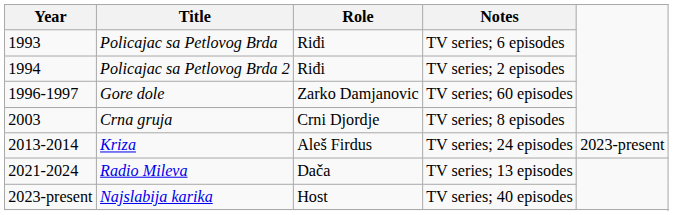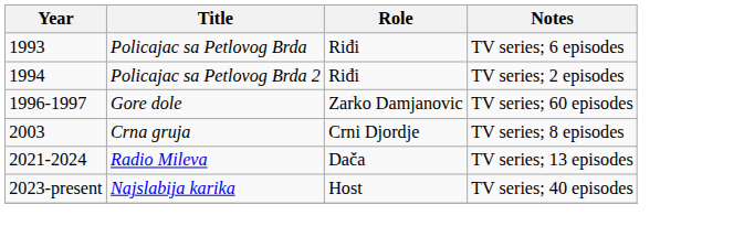- row: 2013-2014 | Kriza | Aleš Firdus | TV series; 24 episodes | 2023-present
